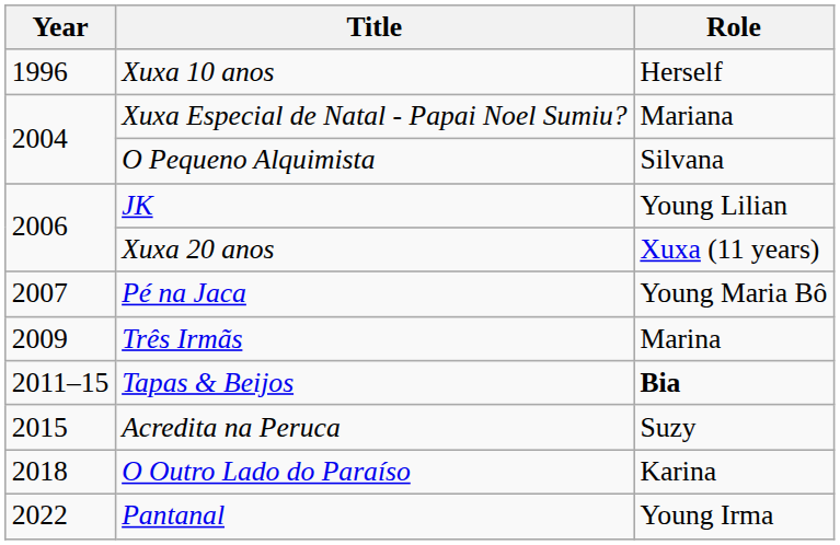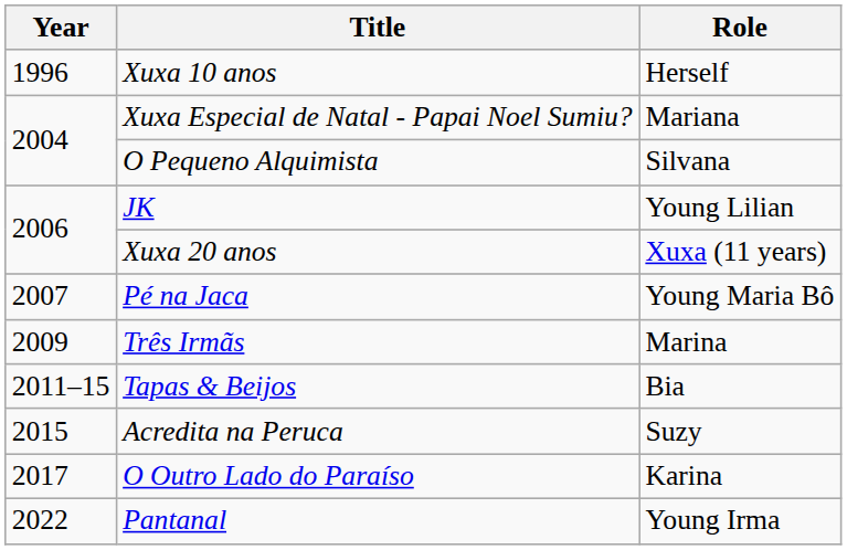Tapas & Beijos | Role: bold -> normal
O Outro Lado do Paraíso | Year: 2018 -> 2017
